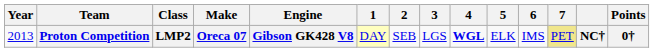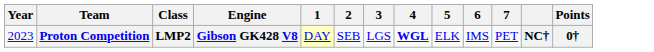- column: Make | Oreca 07
Proton Competition | Year: 2013 -> 2023
Proton Competition | 7: khaki background -> no background
